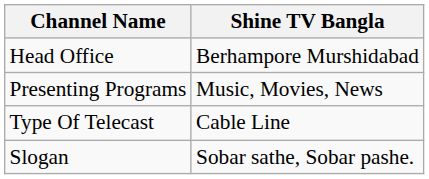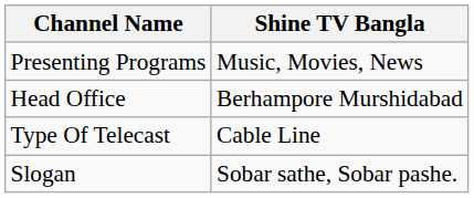rows swapped: Head Office <-> Presenting Programs
